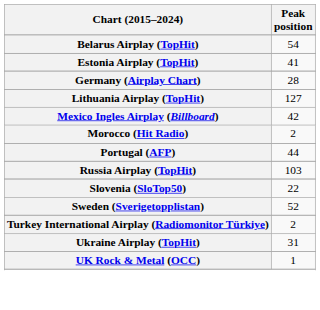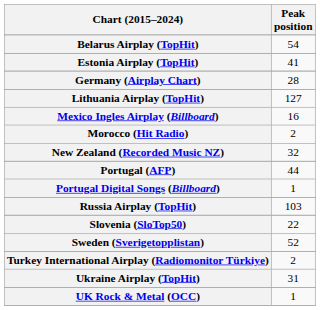Mexico Ingles Airplay (Billboard) | Peak position: 42 -> 16
+ row: New Zealand (Recorded Music NZ) | 32
+ row: Portugal Digital Songs (Billboard) | 1
